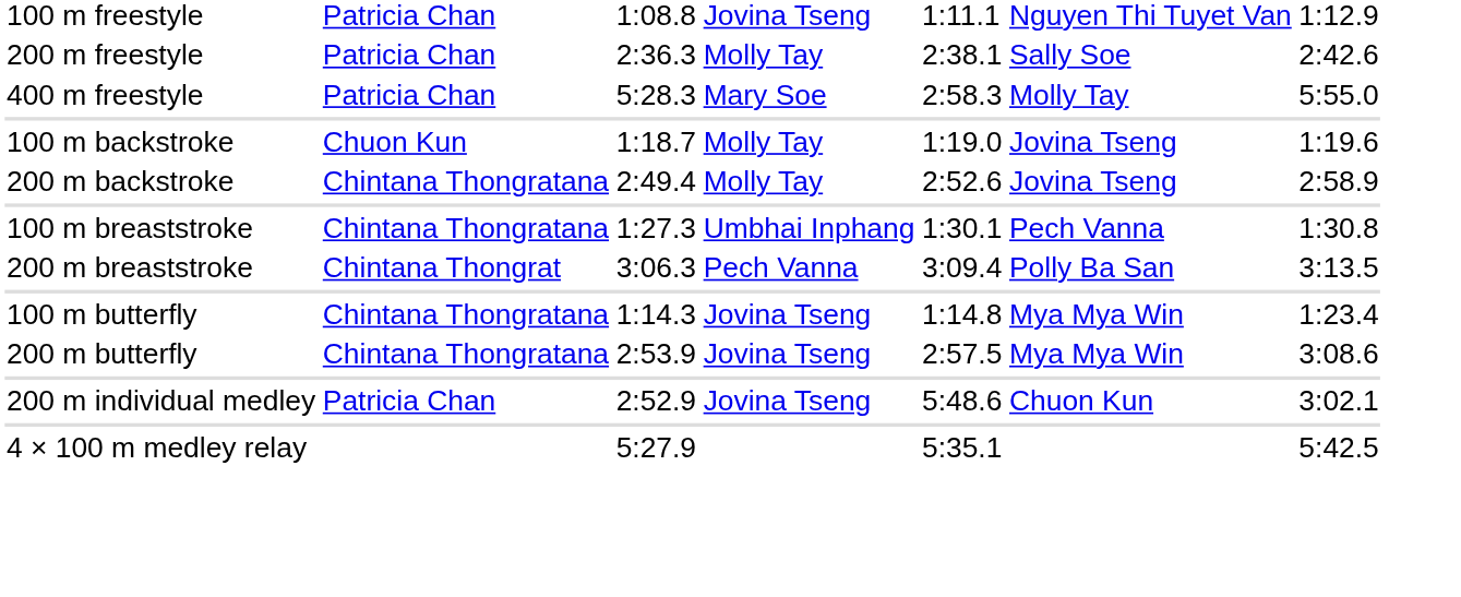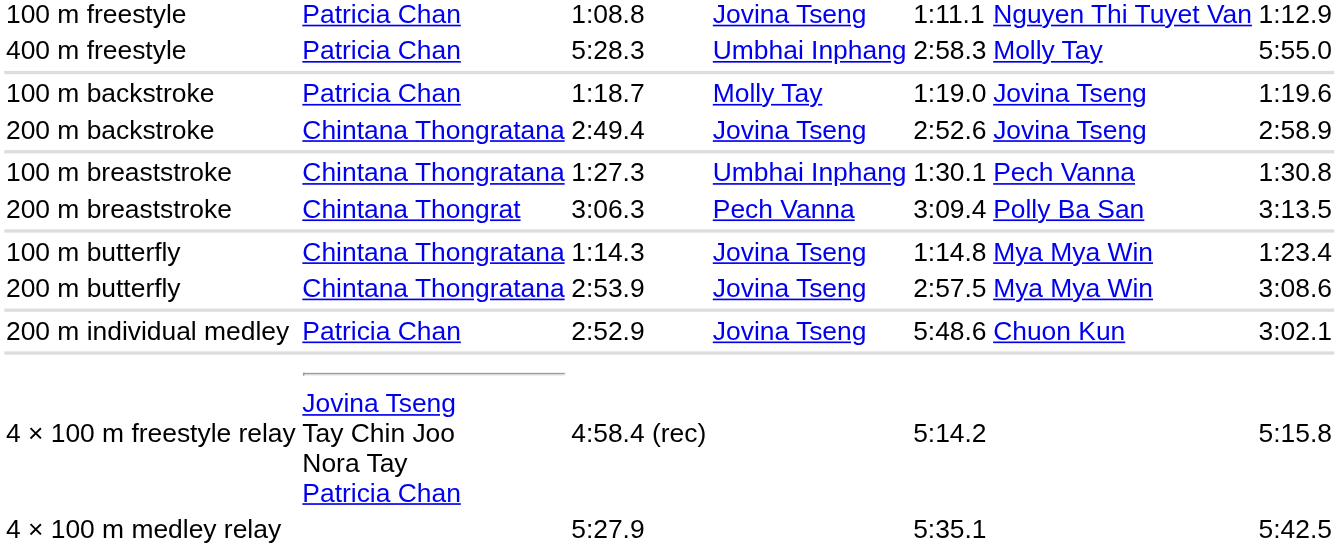- row: 200 m freestyle | Patricia Chan | 2:36.3 | Molly Tay | 2:38.1 | Sally Soe | 2:42.6
400 m freestyle | column 4: Mary Soe -> Umbhai Inphang
100 m backstroke | column 2: Chuon Kun -> Patricia Chan
200 m backstroke | column 4: Molly Tay -> Jovina Tseng
+ row: 4 × 100 m freestyle relay | Jovina Tseng Tay Chin Joo Nora Tay Patricia Chan | 4:58.4 (rec) | 5:14.2 | 5:15.8
